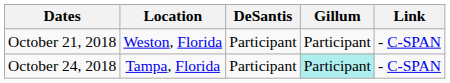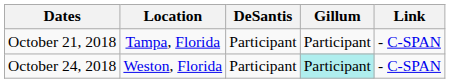October 21, 2018 | Location: Weston, Florida -> Tampa, Florida
October 24, 2018 | Location: Tampa, Florida -> Weston, Florida
